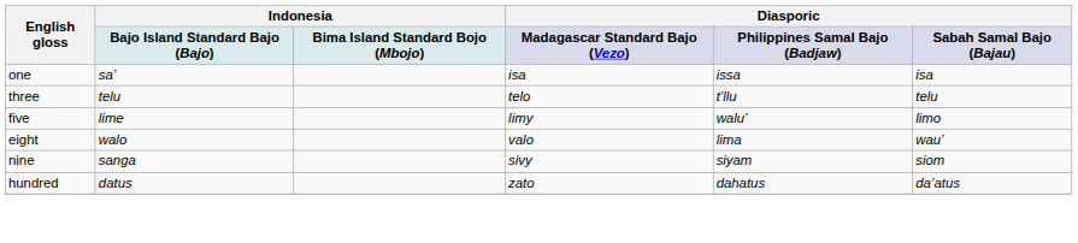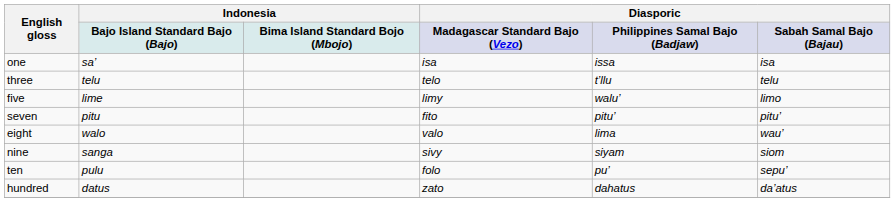+ row: seven | pitu | fito | pitu’ | pitu’
+ row: ten | pulu | folo | pu’ | sepu’
